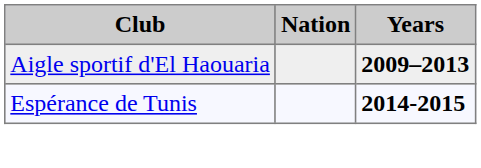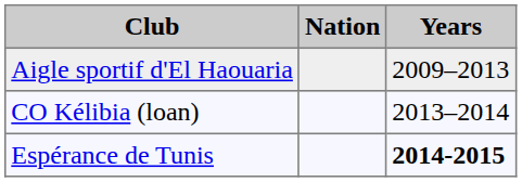Aigle sportif d'El Haouaria | Years: bold -> normal
+ row: CO Kélibia (loan) | 2013–2014
